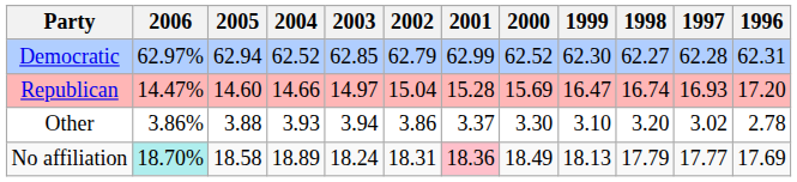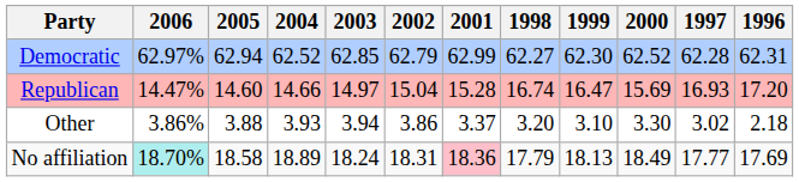columns swapped: 2000 <-> 1998
Other | 1996: 2.78 -> 2.18
